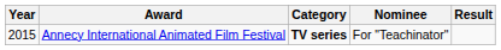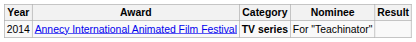Annecy International Animated Film Festival | Year: 2015 -> 2014
